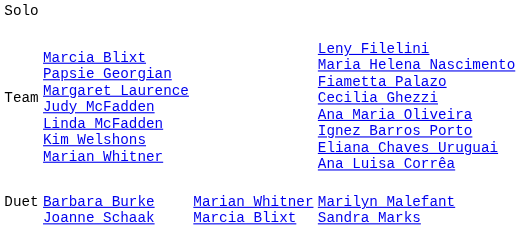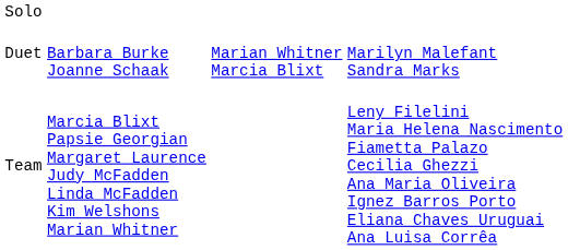rows swapped: Duet <-> Team
